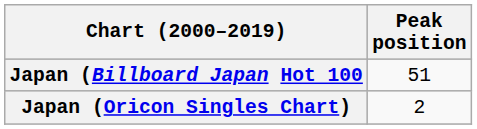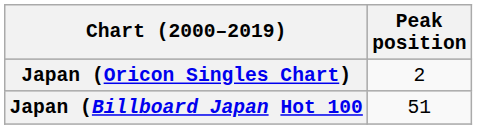rows swapped: Japan (Oricon Singles Chart) <-> Japan (Billboard Japan Hot 100
